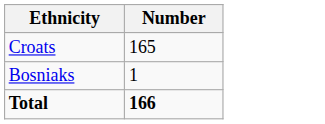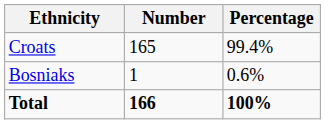+ column: Percentage | 99.4% | 0.6% | 100%
